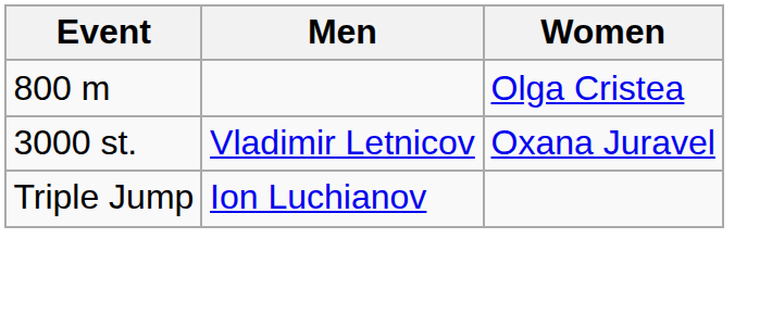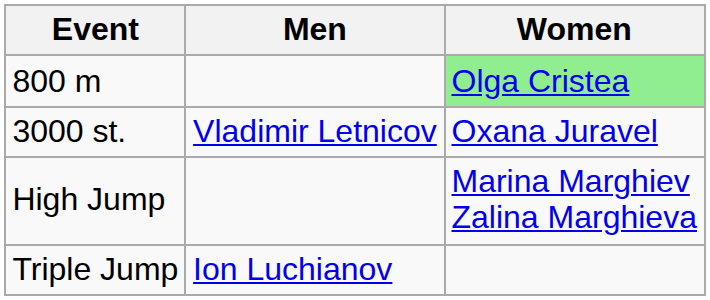800 m | Women: no background -> lightgreen background
+ row: High Jump | Marina Marghiev Zalina Marghieva
